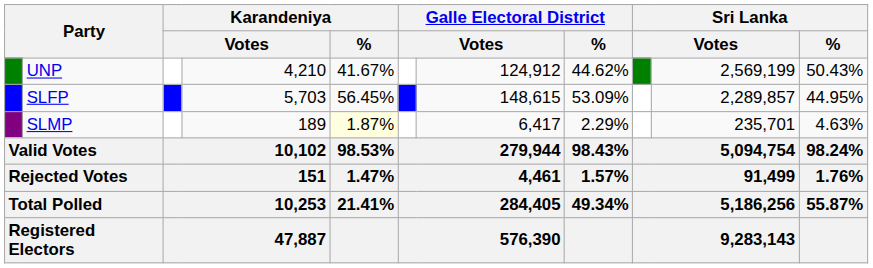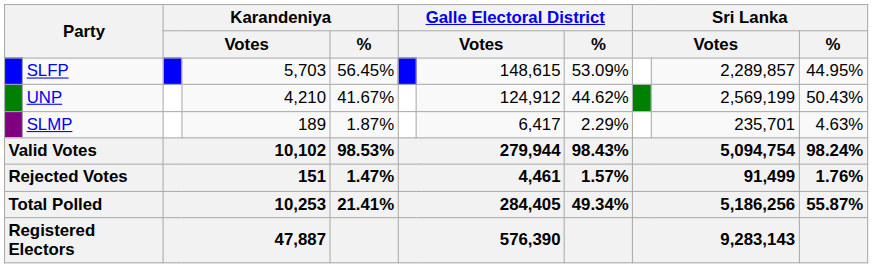rows swapped: SLFP <-> UNP
SLMP | Karandeniya / %: lightyellow background -> no background
